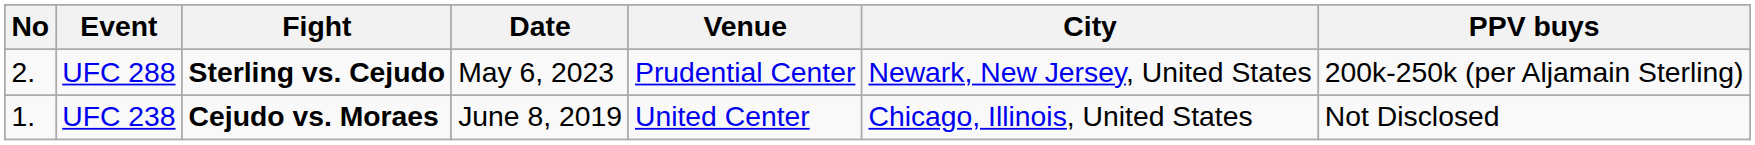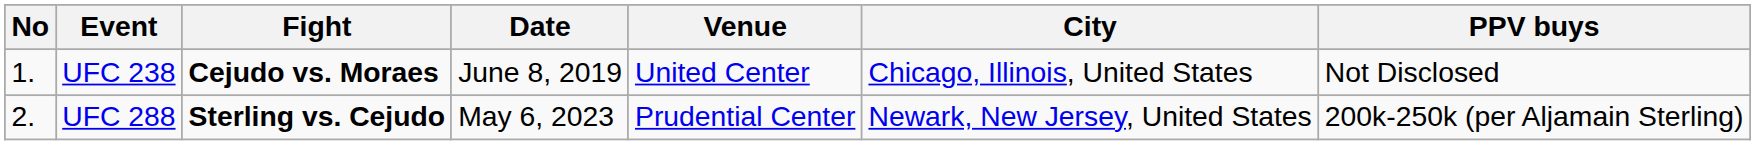rows swapped: UFC 238 <-> UFC 288
